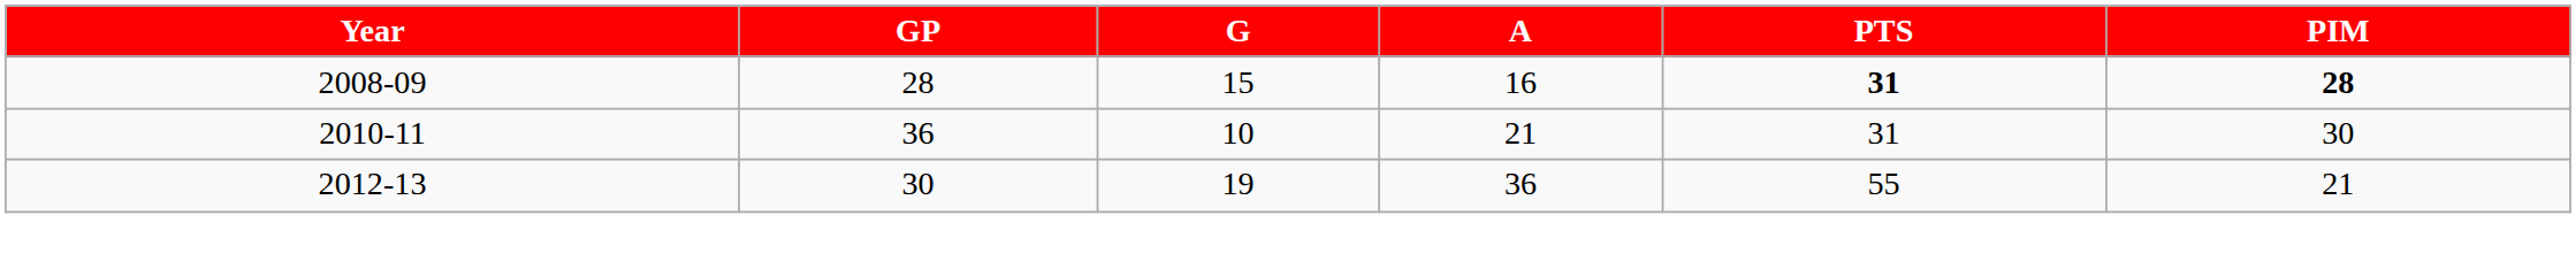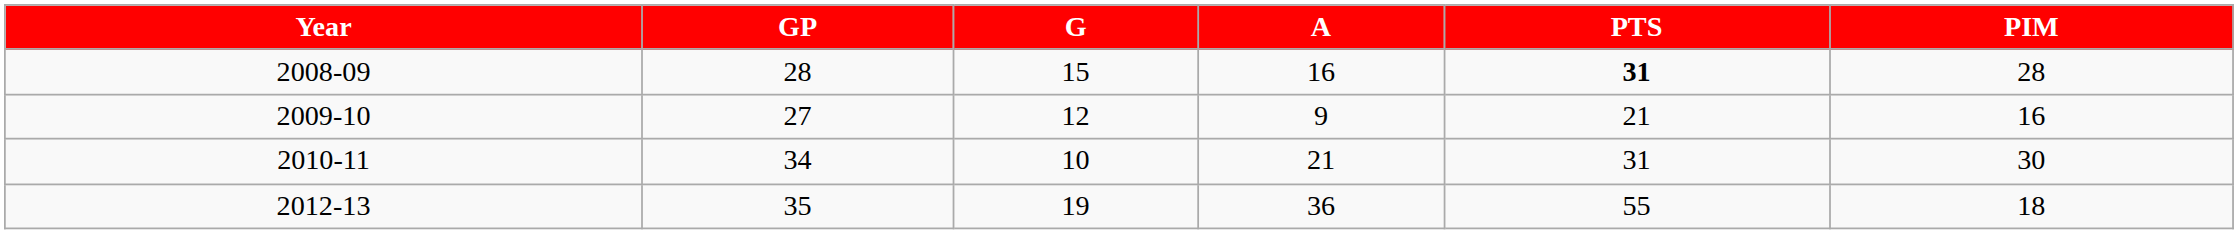2008-09 | PIM: bold -> normal
+ row: 2009-10 | 27 | 12 | 9 | 21 | 16
2010-11 | GP: 36 -> 34
2012-13 | GP: 30 -> 35
2012-13 | PIM: 21 -> 18
